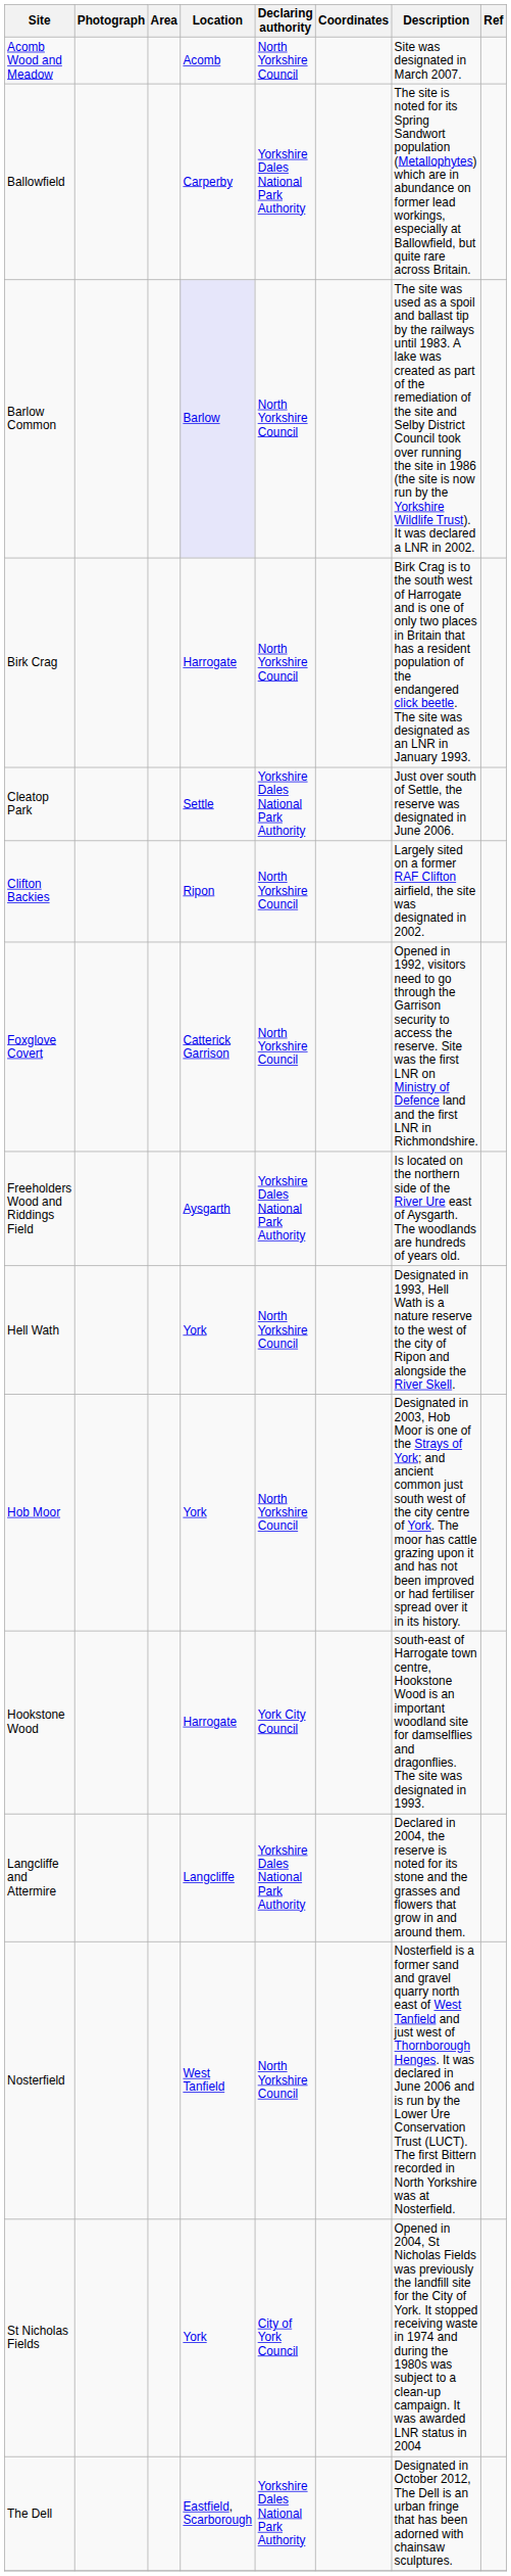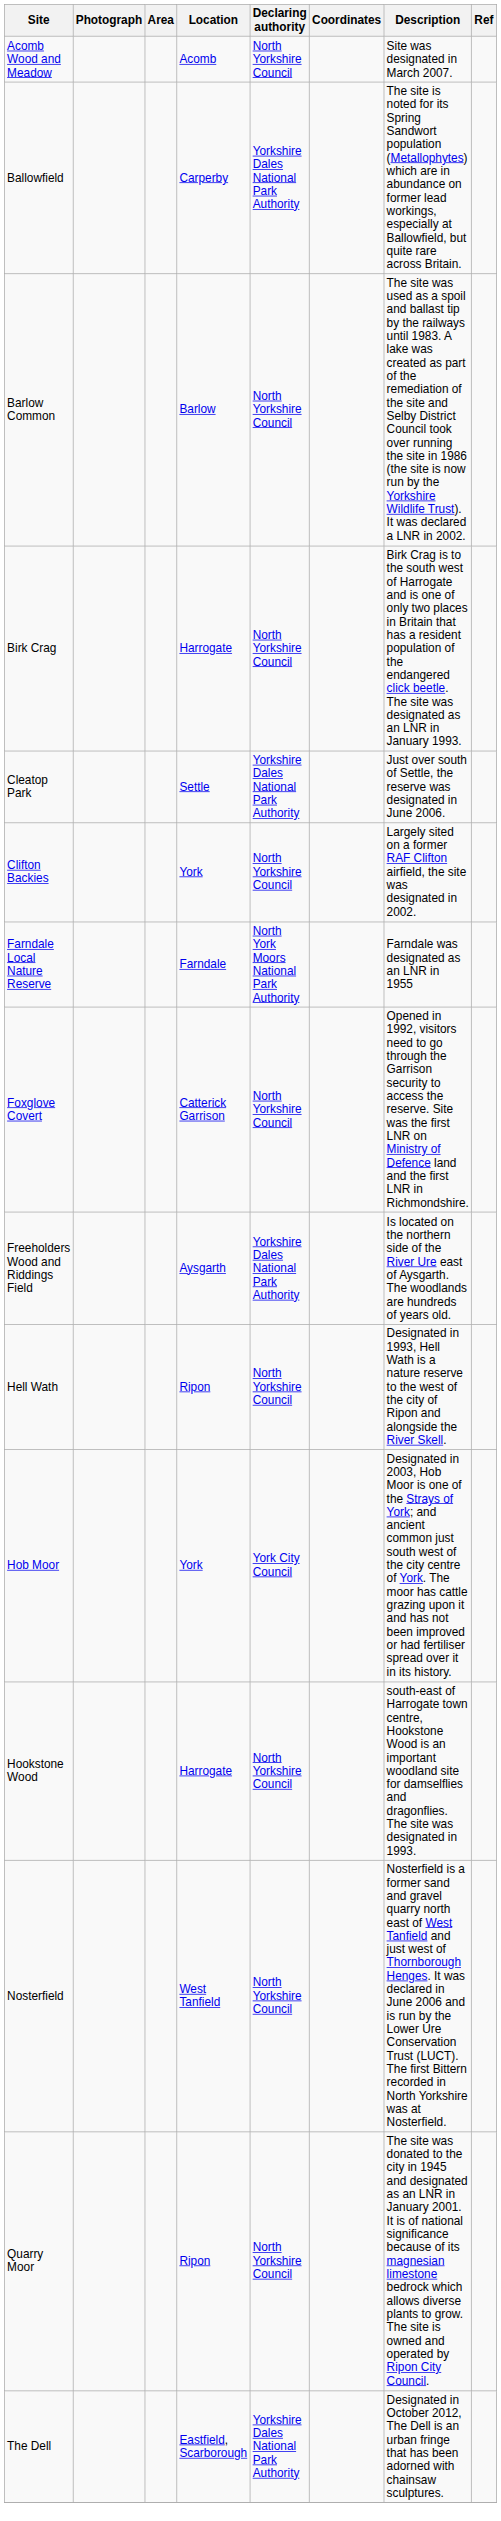Barlow Common | Location: lavender background -> no background
Clifton Backies | Location: Ripon -> York
+ row: Farndale Local Nature Reserve | Farndale | North York Moors National Park Authority | Farndale was designated as an LNR in 1955
Hell Wath | Location: York -> Ripon
Hob Moor | Declaring authority: North Yorkshire Council -> York City Council
Hookstone Wood | Declaring authority: York City Council -> North Yorkshire Council
- row: Langcliffe and Attermire | Langcliffe | Yorkshire Dales National Park Authority | Declared in 2004, the reserve is noted for its stone and the grasses and flowers that grow in and around them.
+ row: Quarry Moor | Ripon | North Yorkshire Council | The site was donated to the city in 1945 and designated as an LNR in January 2001. It is of national significance because of its magnesian limestone bedrock which allows diverse plants to grow. The site is owned and operated by Ripon City Council.
- row: St Nicholas Fields | York | City of York Council | Opened in 2004, St Nicholas Fields was previously the landfill site for the City of York. It stopped receiving waste in 1974 and during the 1980s was subject to a clean-up campaign. It was awarded LNR status in 2004
